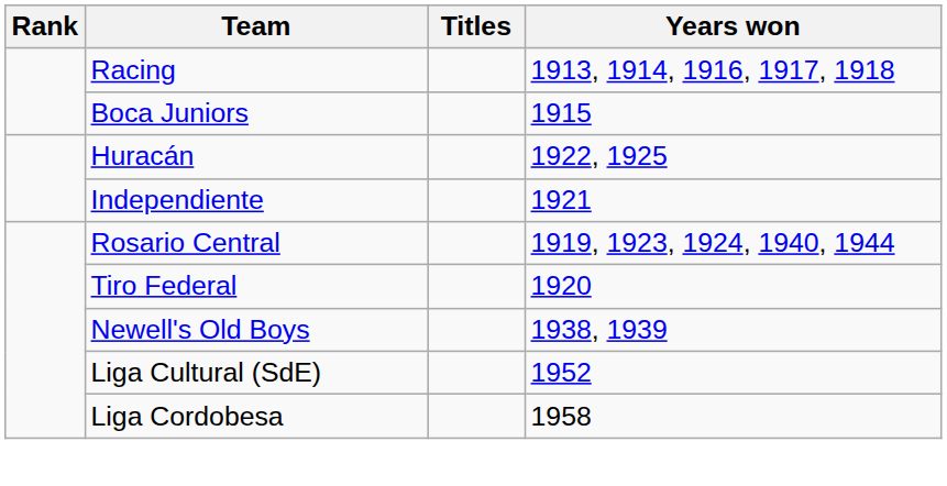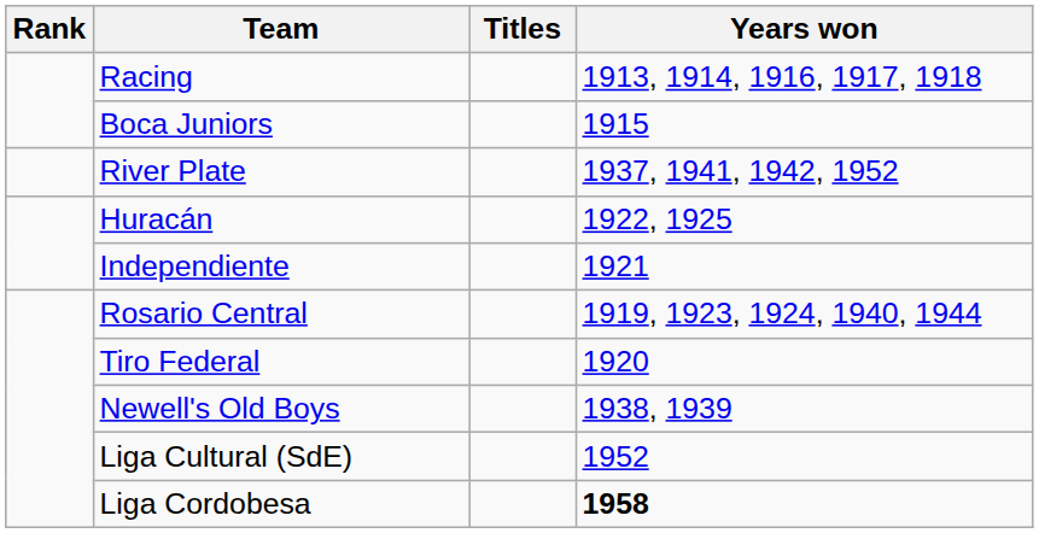+ row: River Plate | 1937, 1941, 1942, 1952
Liga Cordobesa | Years won: normal -> bold
